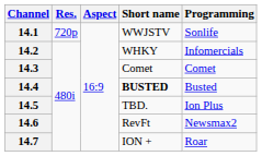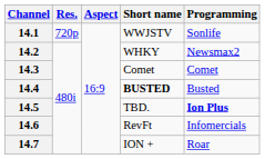14.2 | Programming: Infomercials -> Newsmax2
14.5 | Programming: normal -> bold
14.6 | Programming: Newsmax2 -> Infomercials
